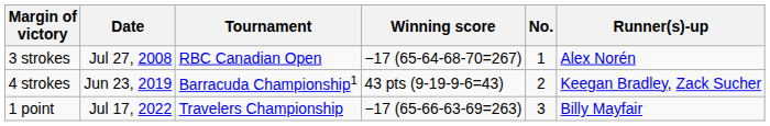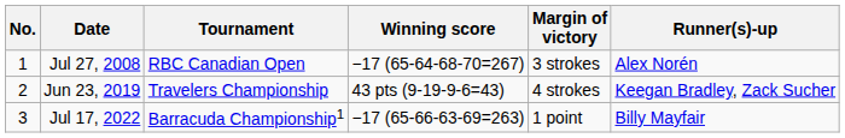columns swapped: No. <-> Margin of victory
Jun 23, 2019 | Tournament: Barracuda Championship1 -> Travelers Championship
Jul 17, 2022 | Tournament: Travelers Championship -> Barracuda Championship1
